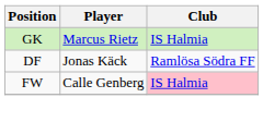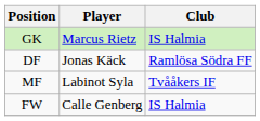+ row: MF | Labinot Syla | Tvååkers IF
FW | Club: pink background -> no background
